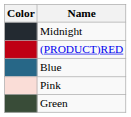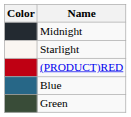+ row: Starlight
- row: Pink
